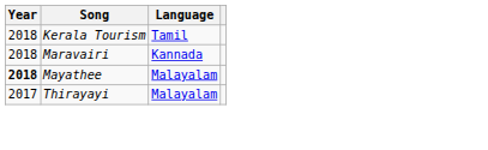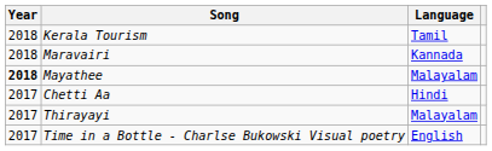+ row: 2017 | Chetti Aa | Hindi
+ row: 2017 | Time in a Bottle - Charlse Bukowski Visual poetry | English
